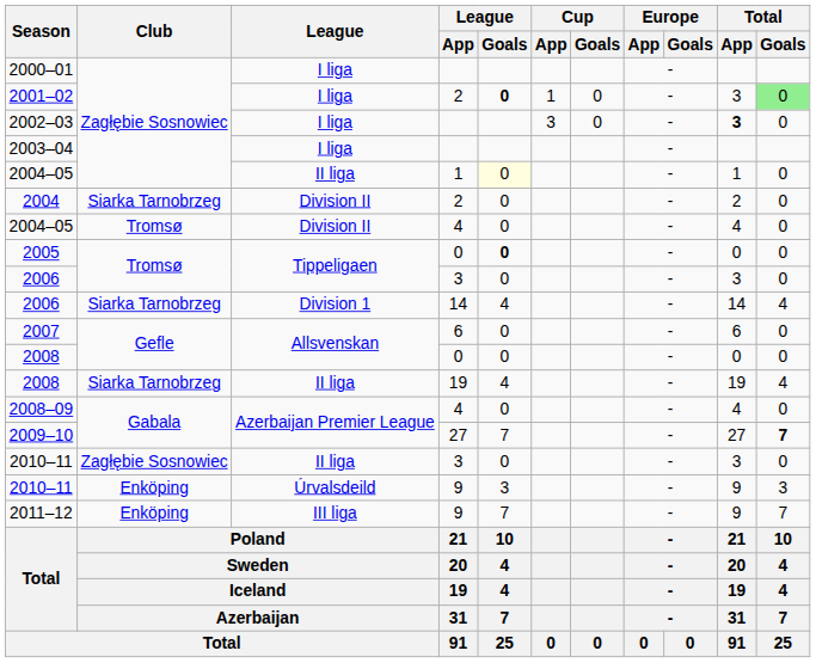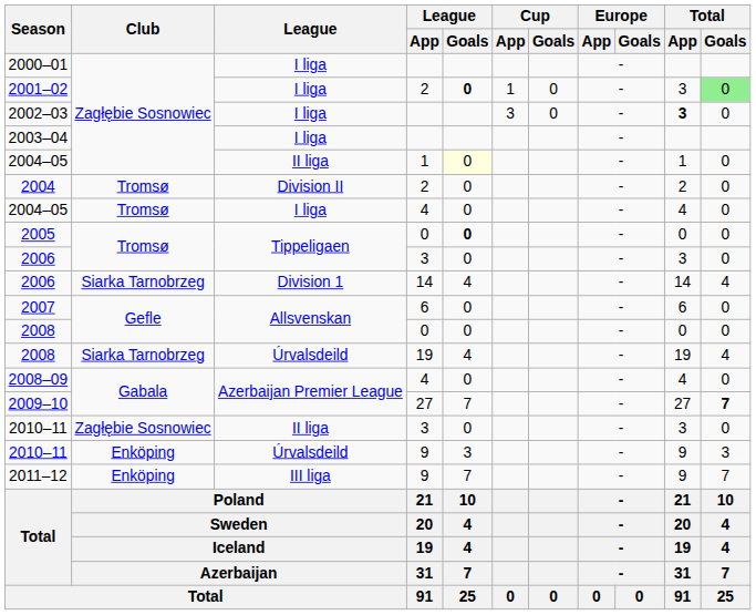2004 | Club: Siarka Tarnobrzeg -> Tromsø
2004–05 / 4 | League: Division II -> I liga
2008 / 19 | League: II liga -> Úrvalsdeild
